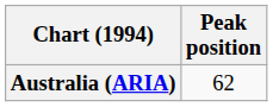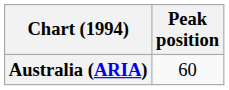Australia (ARIA) | Peak position: 62 -> 60
